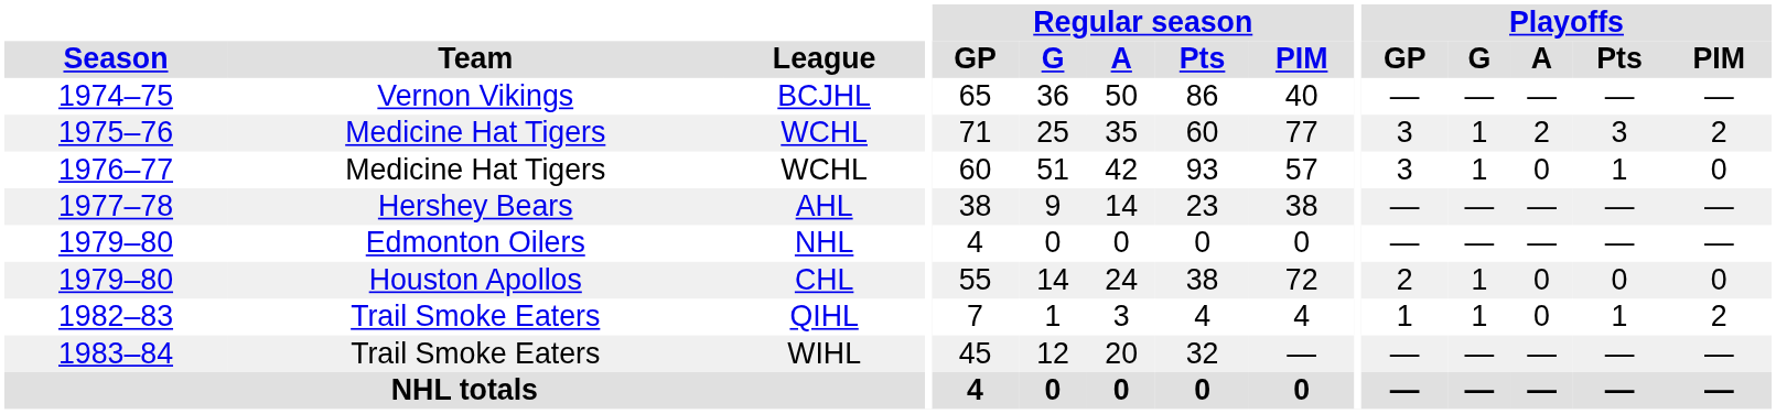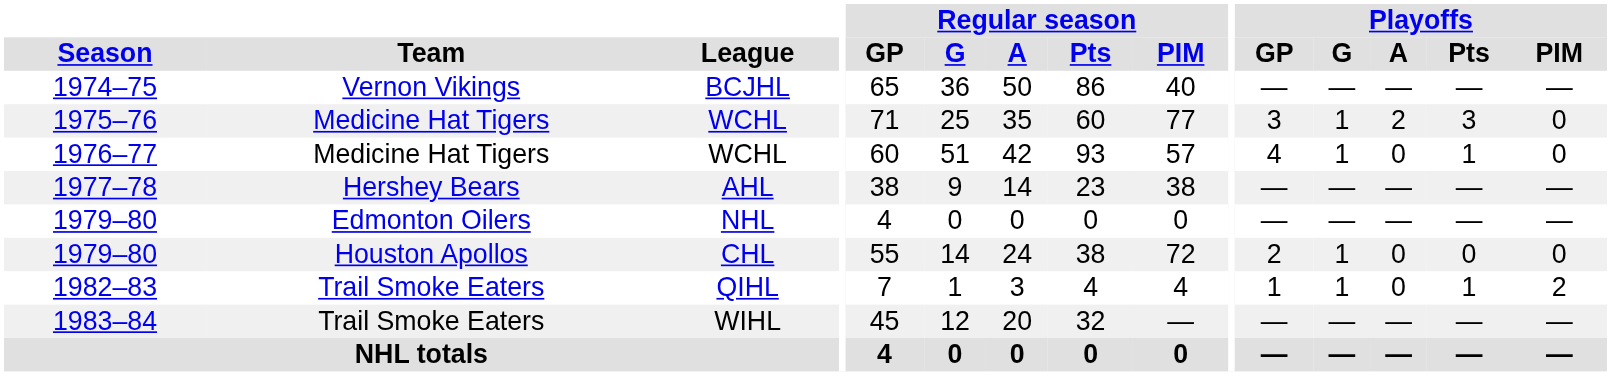1975–76 | Playoffs / PIM: 2 -> 0
1976–77 | Playoffs / GP: 3 -> 4
